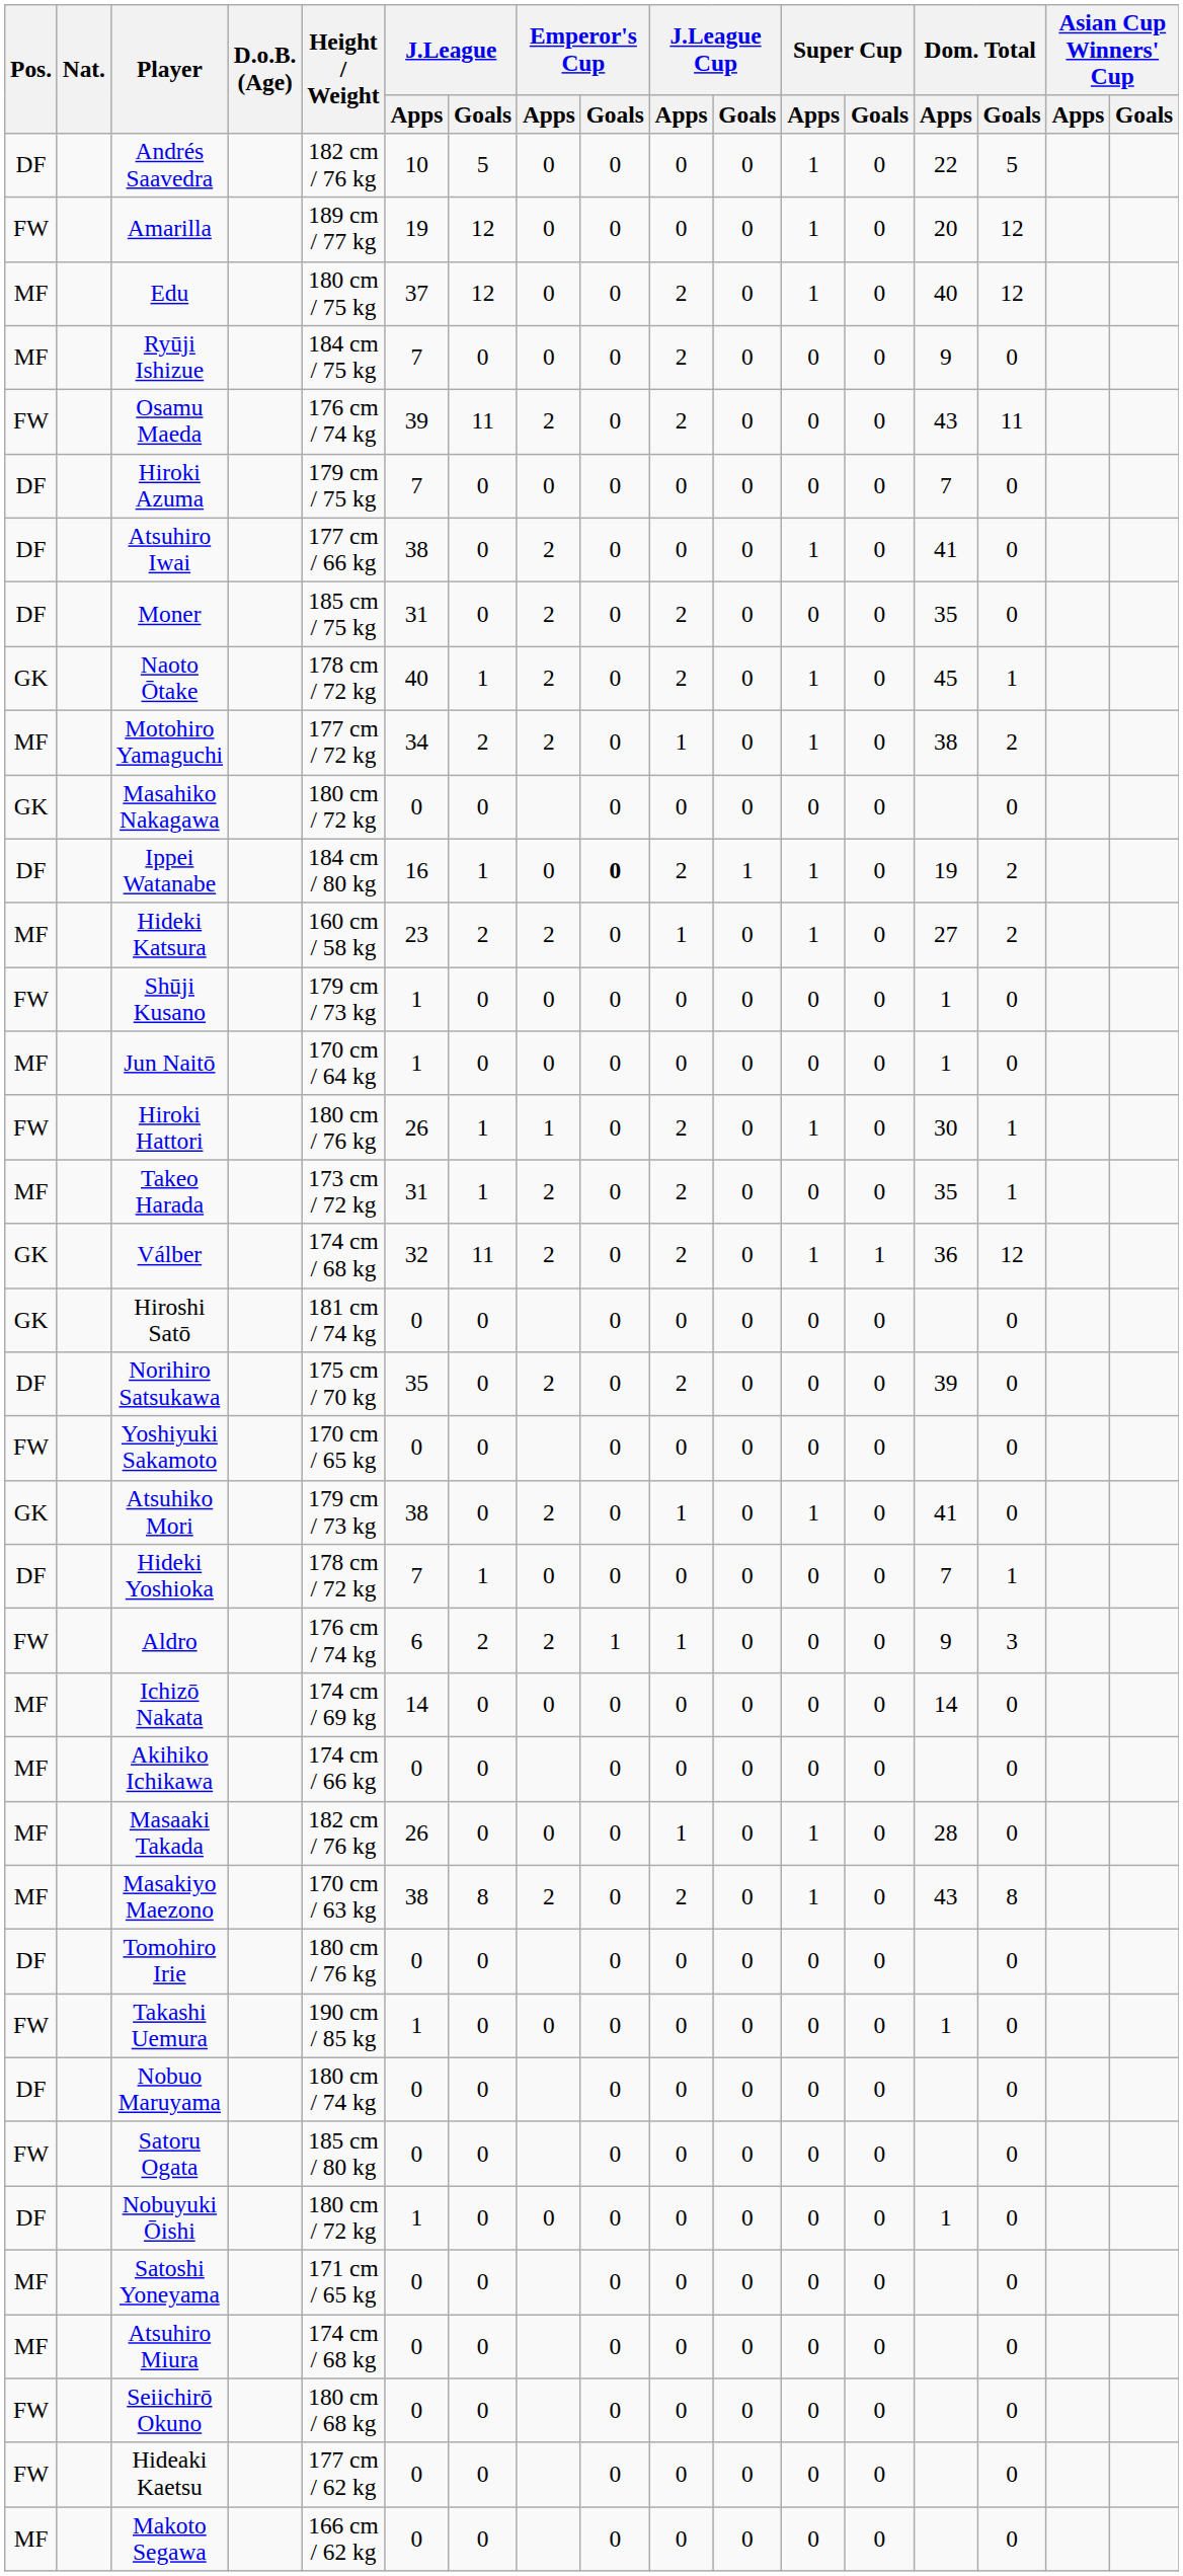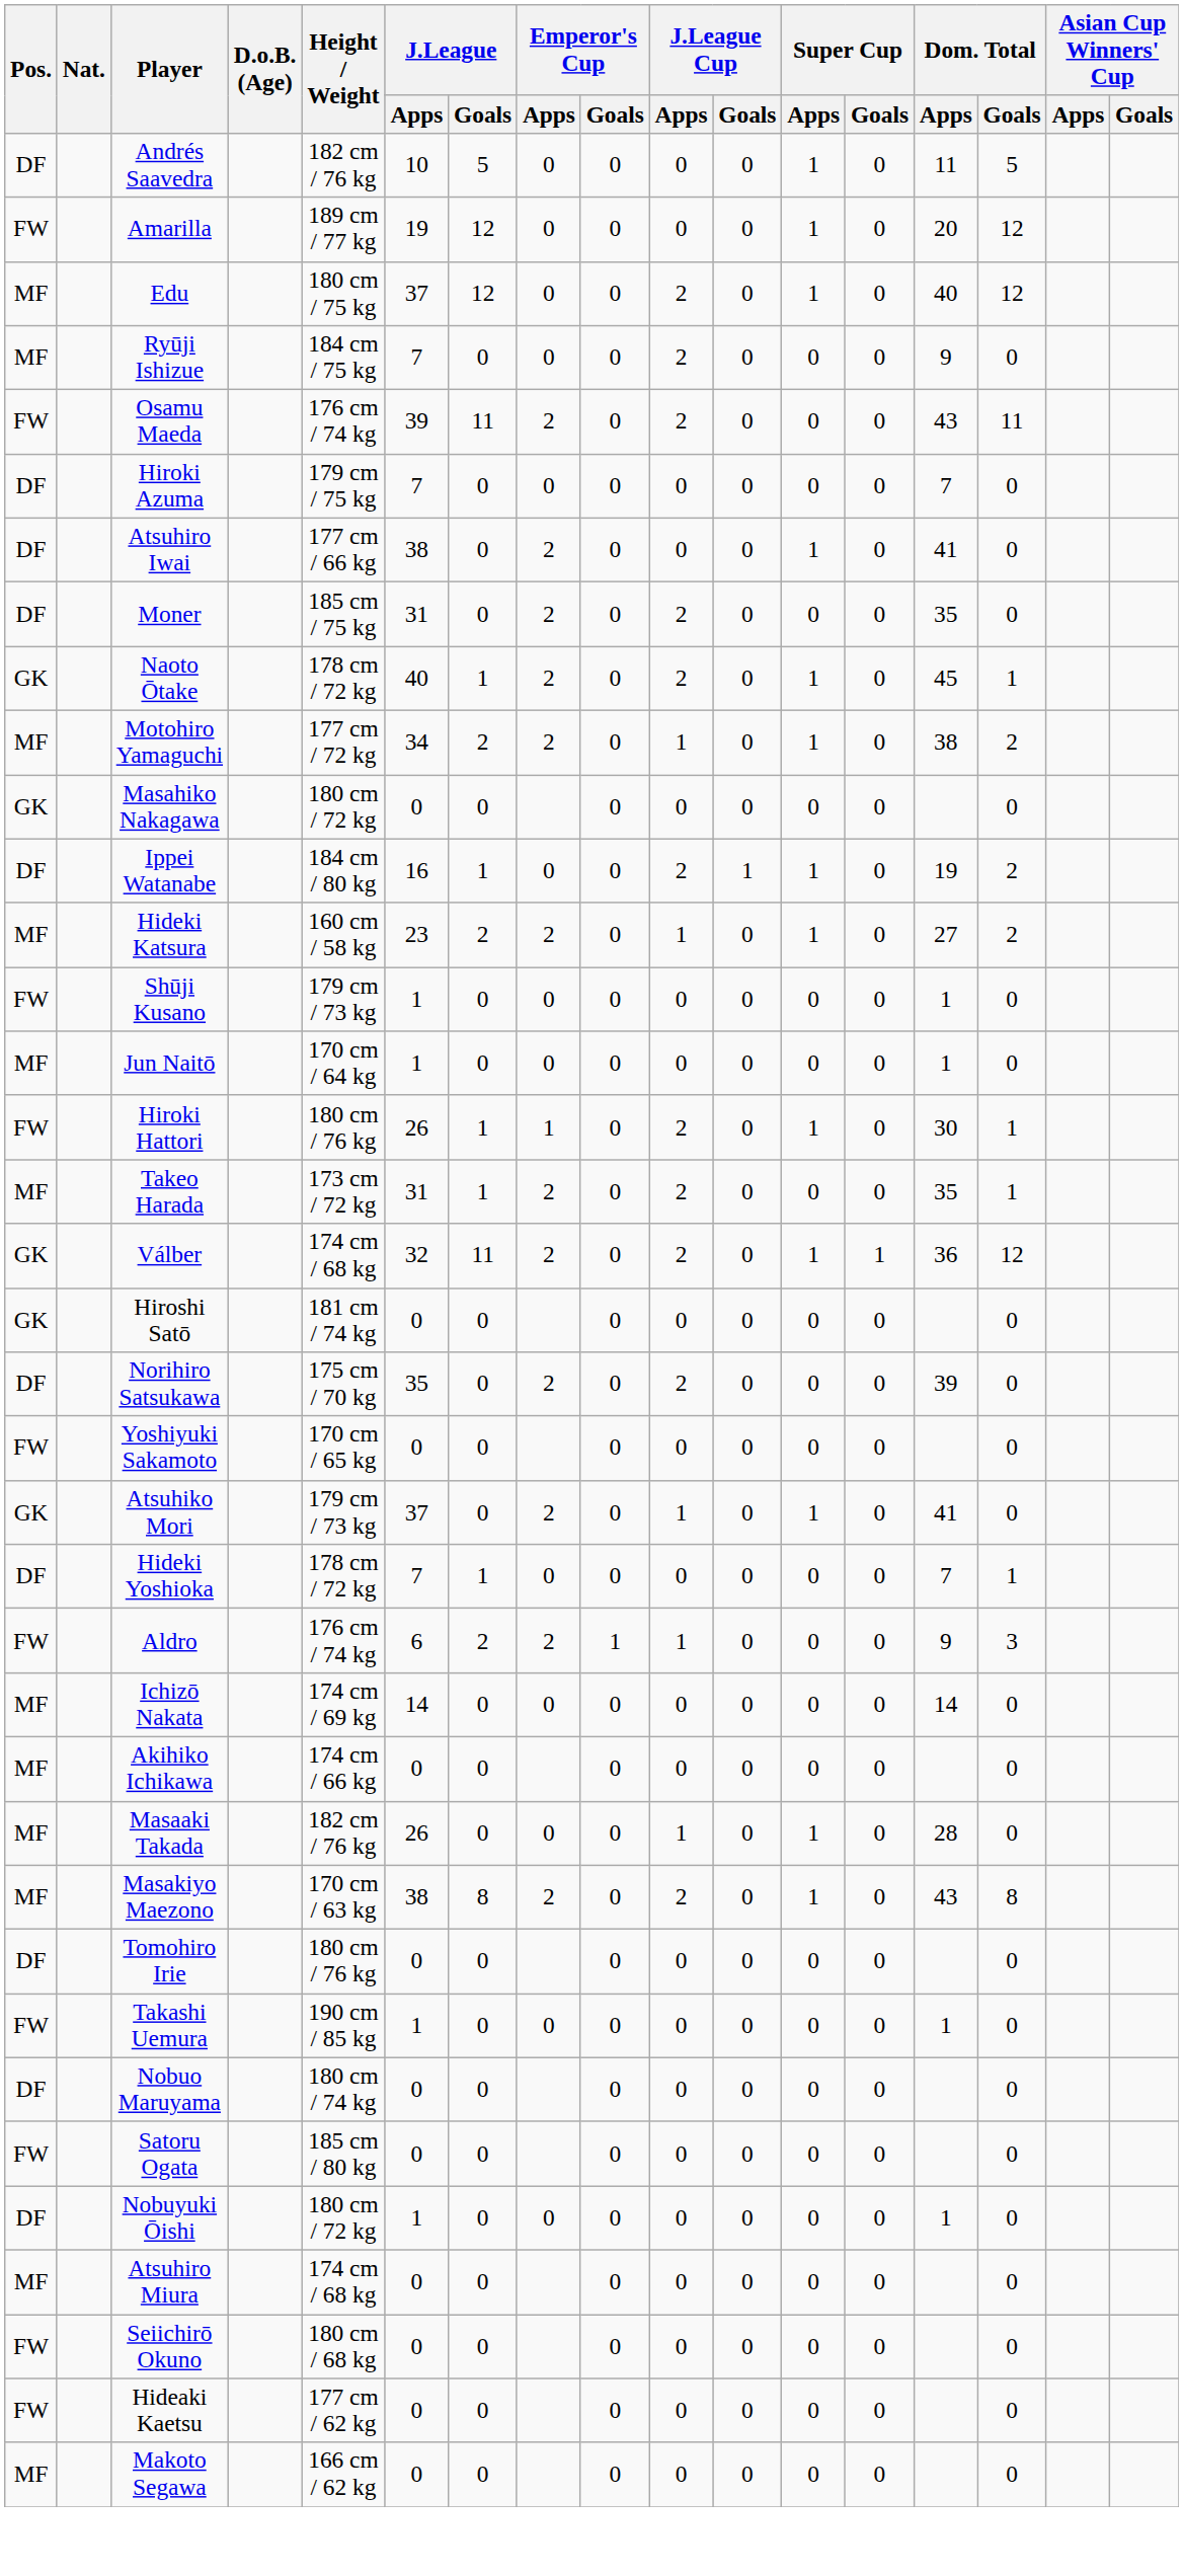Andrés Saavedra | Dom. Total / Apps: 22 -> 11
Ippei Watanabe | Emperor's Cup / Goals: bold -> normal
Atsuhiko Mori | J.League / Apps: 38 -> 37
- row: MF | Satoshi Yoneyama | 171 cm / 65 kg | 0 | 0 | 0 | 0 | 0 | 0 | 0 | 0
